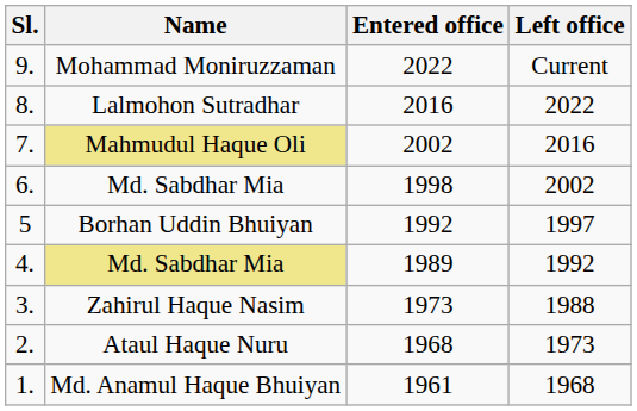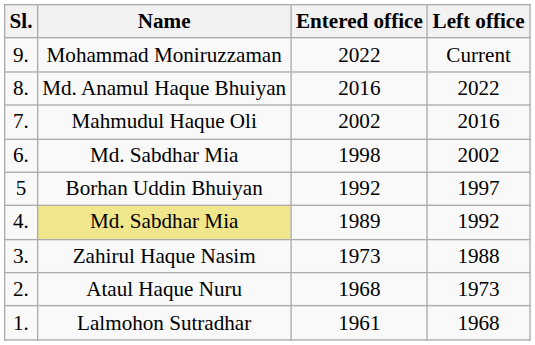8. | Name: Lalmohon Sutradhar -> Md. Anamul Haque Bhuiyan
7. | Name: khaki background -> no background
1. | Name: Md. Anamul Haque Bhuiyan -> Lalmohon Sutradhar
